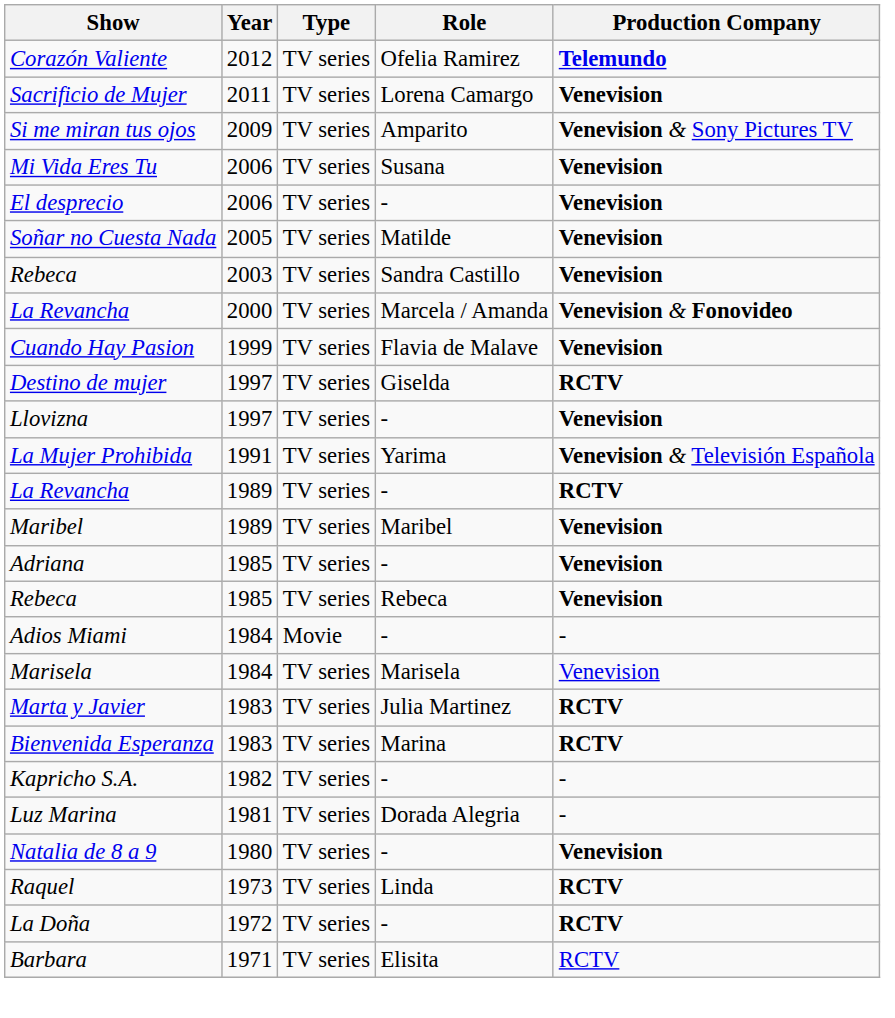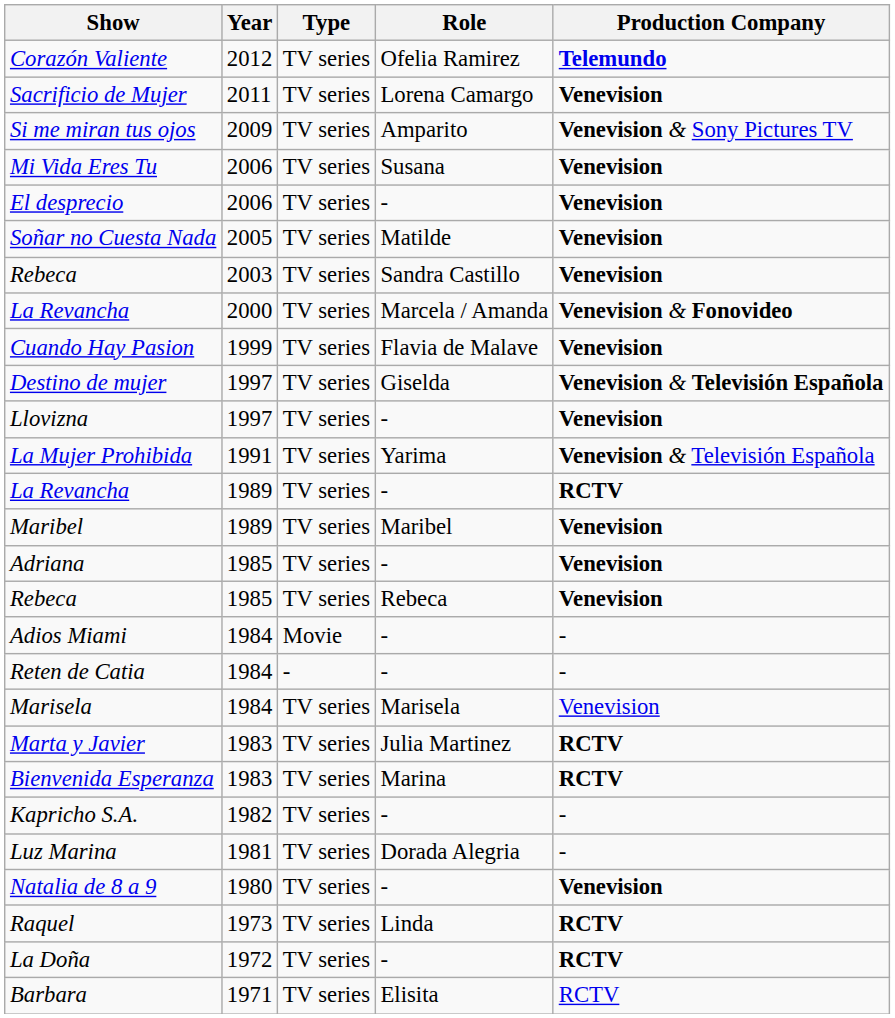Destino de mujer | Production Company: RCTV -> Venevision & Televisión Española
+ row: Reten de Catia | 1984 | - | - | -
